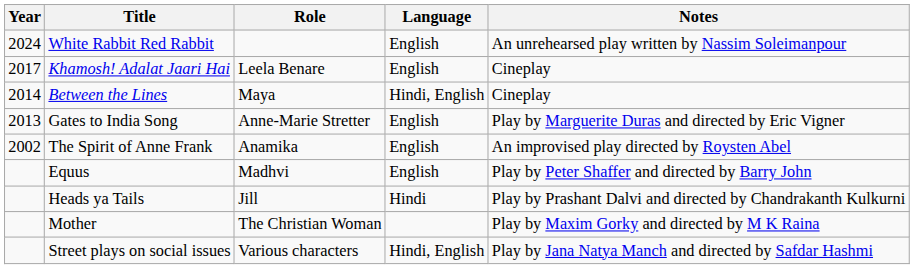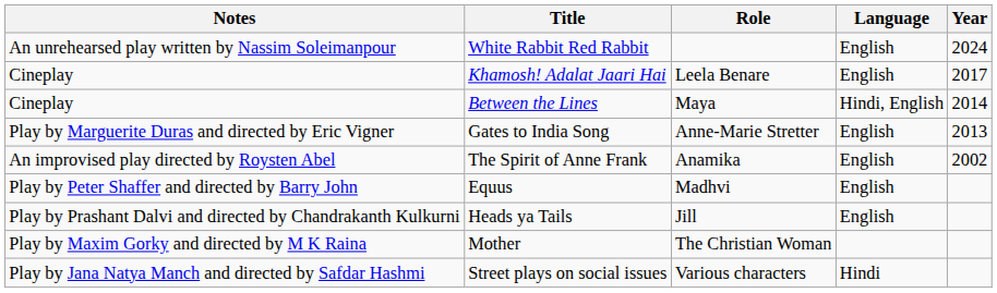columns swapped: Year <-> Notes
Heads ya Tails | Language: Hindi -> English
Street plays on social issues | Language: Hindi, English -> Hindi
